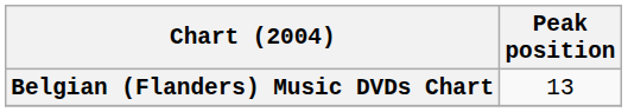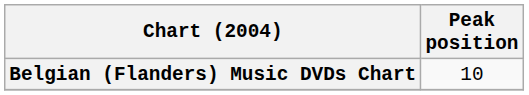Belgian (Flanders) Music DVDs Chart | Peak position: 13 -> 10
